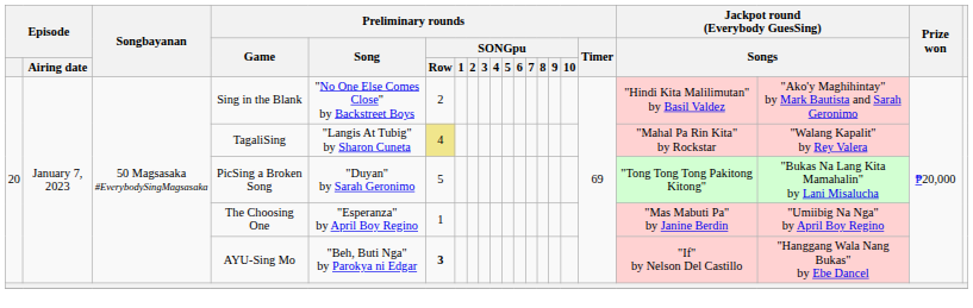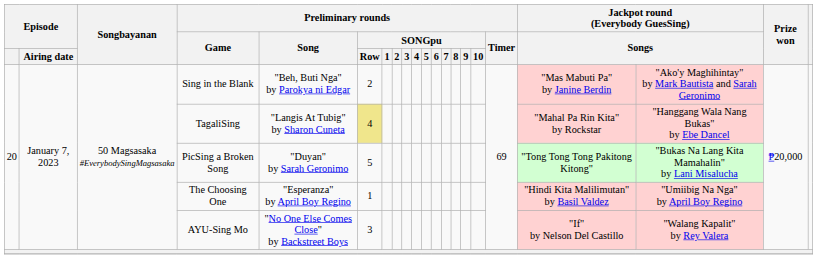Sing in the Blank | Preliminary rounds / Song: "No One Else Comes Close" by Backstreet Boys -> "Beh, Buti Nga" by Parokya ni Edgar
Sing in the Blank | column 18: "Hindi Kita Malilimutan" by Basil Valdez -> "Mas Mabuti Pa" by Janine Berdin
TagaliSing | column 19: "Walang Kapalit" by Rey Valera -> "Hanggang Wala Nang Bukas" by Ebe Dancel
The Choosing One | column 18: "Mas Mabuti Pa" by Janine Berdin -> "Hindi Kita Malilimutan" by Basil Valdez
AYU-Sing Mo | Preliminary rounds / Song: "Beh, Buti Nga" by Parokya ni Edgar -> "No One Else Comes Close" by Backstreet Boys
AYU-Sing Mo | Preliminary rounds / SONGpu / Row: bold -> normal
AYU-Sing Mo | column 19: "Hanggang Wala Nang Bukas" by Ebe Dancel -> "Walang Kapalit" by Rey Valera
